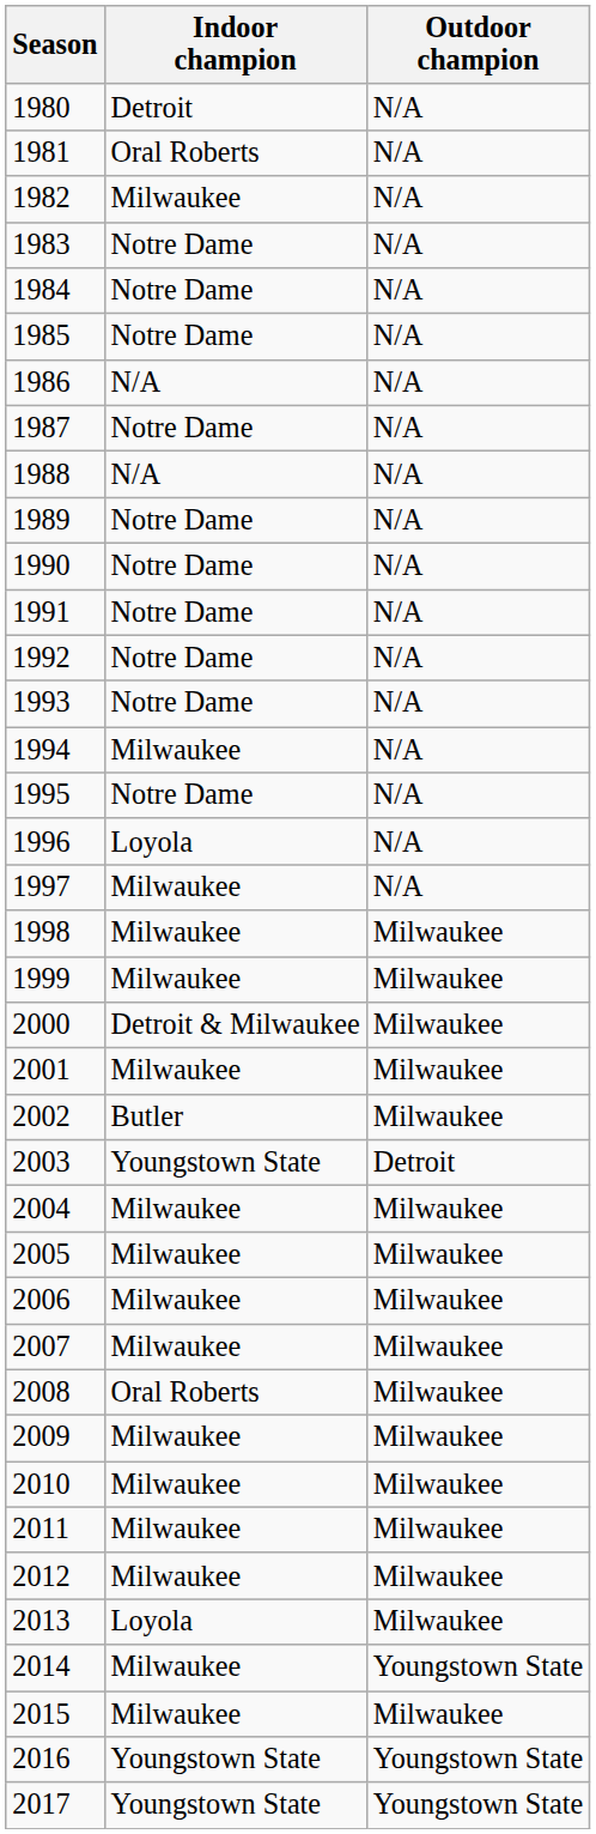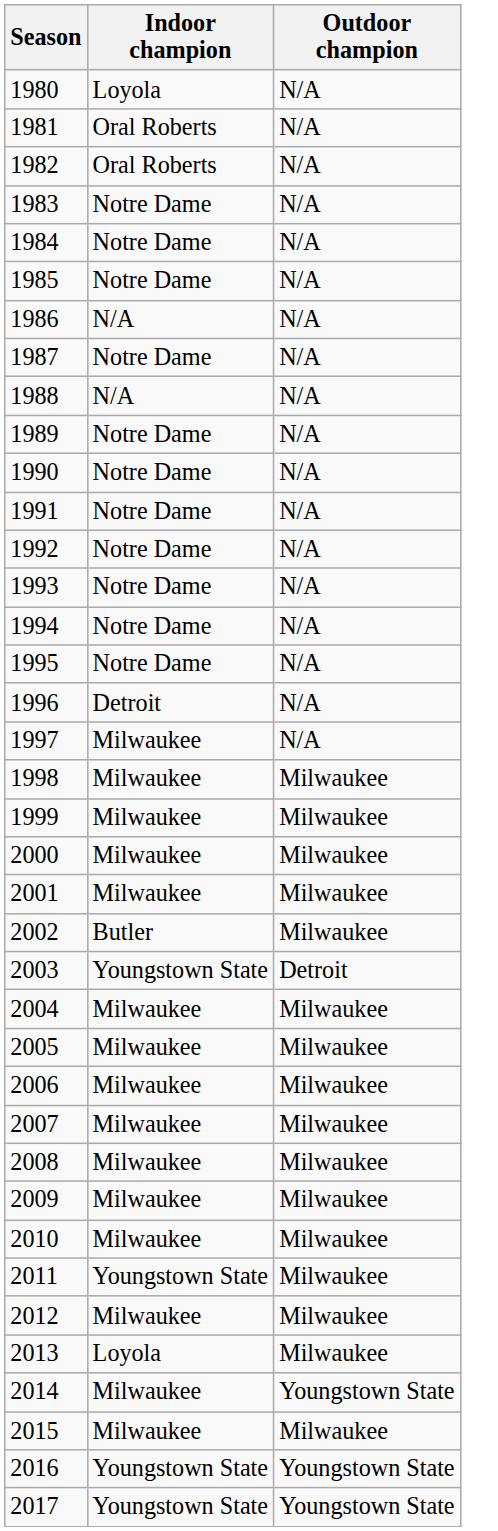1980 | Indoor champion: Detroit -> Loyola
1982 | Indoor champion: Milwaukee -> Oral Roberts
1994 | Indoor champion: Milwaukee -> Notre Dame
1996 | Indoor champion: Loyola -> Detroit
2000 | Indoor champion: Detroit & Milwaukee -> Milwaukee
2008 | Indoor champion: Oral Roberts -> Milwaukee
2011 | Indoor champion: Milwaukee -> Youngstown State
